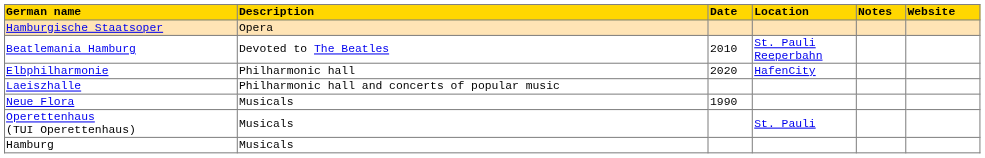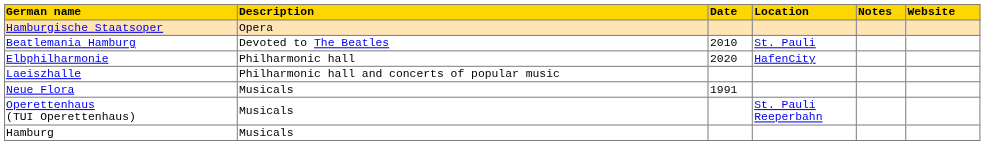Beatlemania Hamburg | Location: St. Pauli Reeperbahn -> St. Pauli
Neue Flora | Date: 1990 -> 1991
Operettenhaus (TUI Operettenhaus) | Location: St. Pauli -> St. Pauli Reeperbahn
